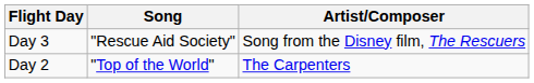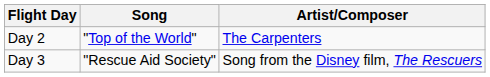rows swapped: Day 2 <-> Day 3
